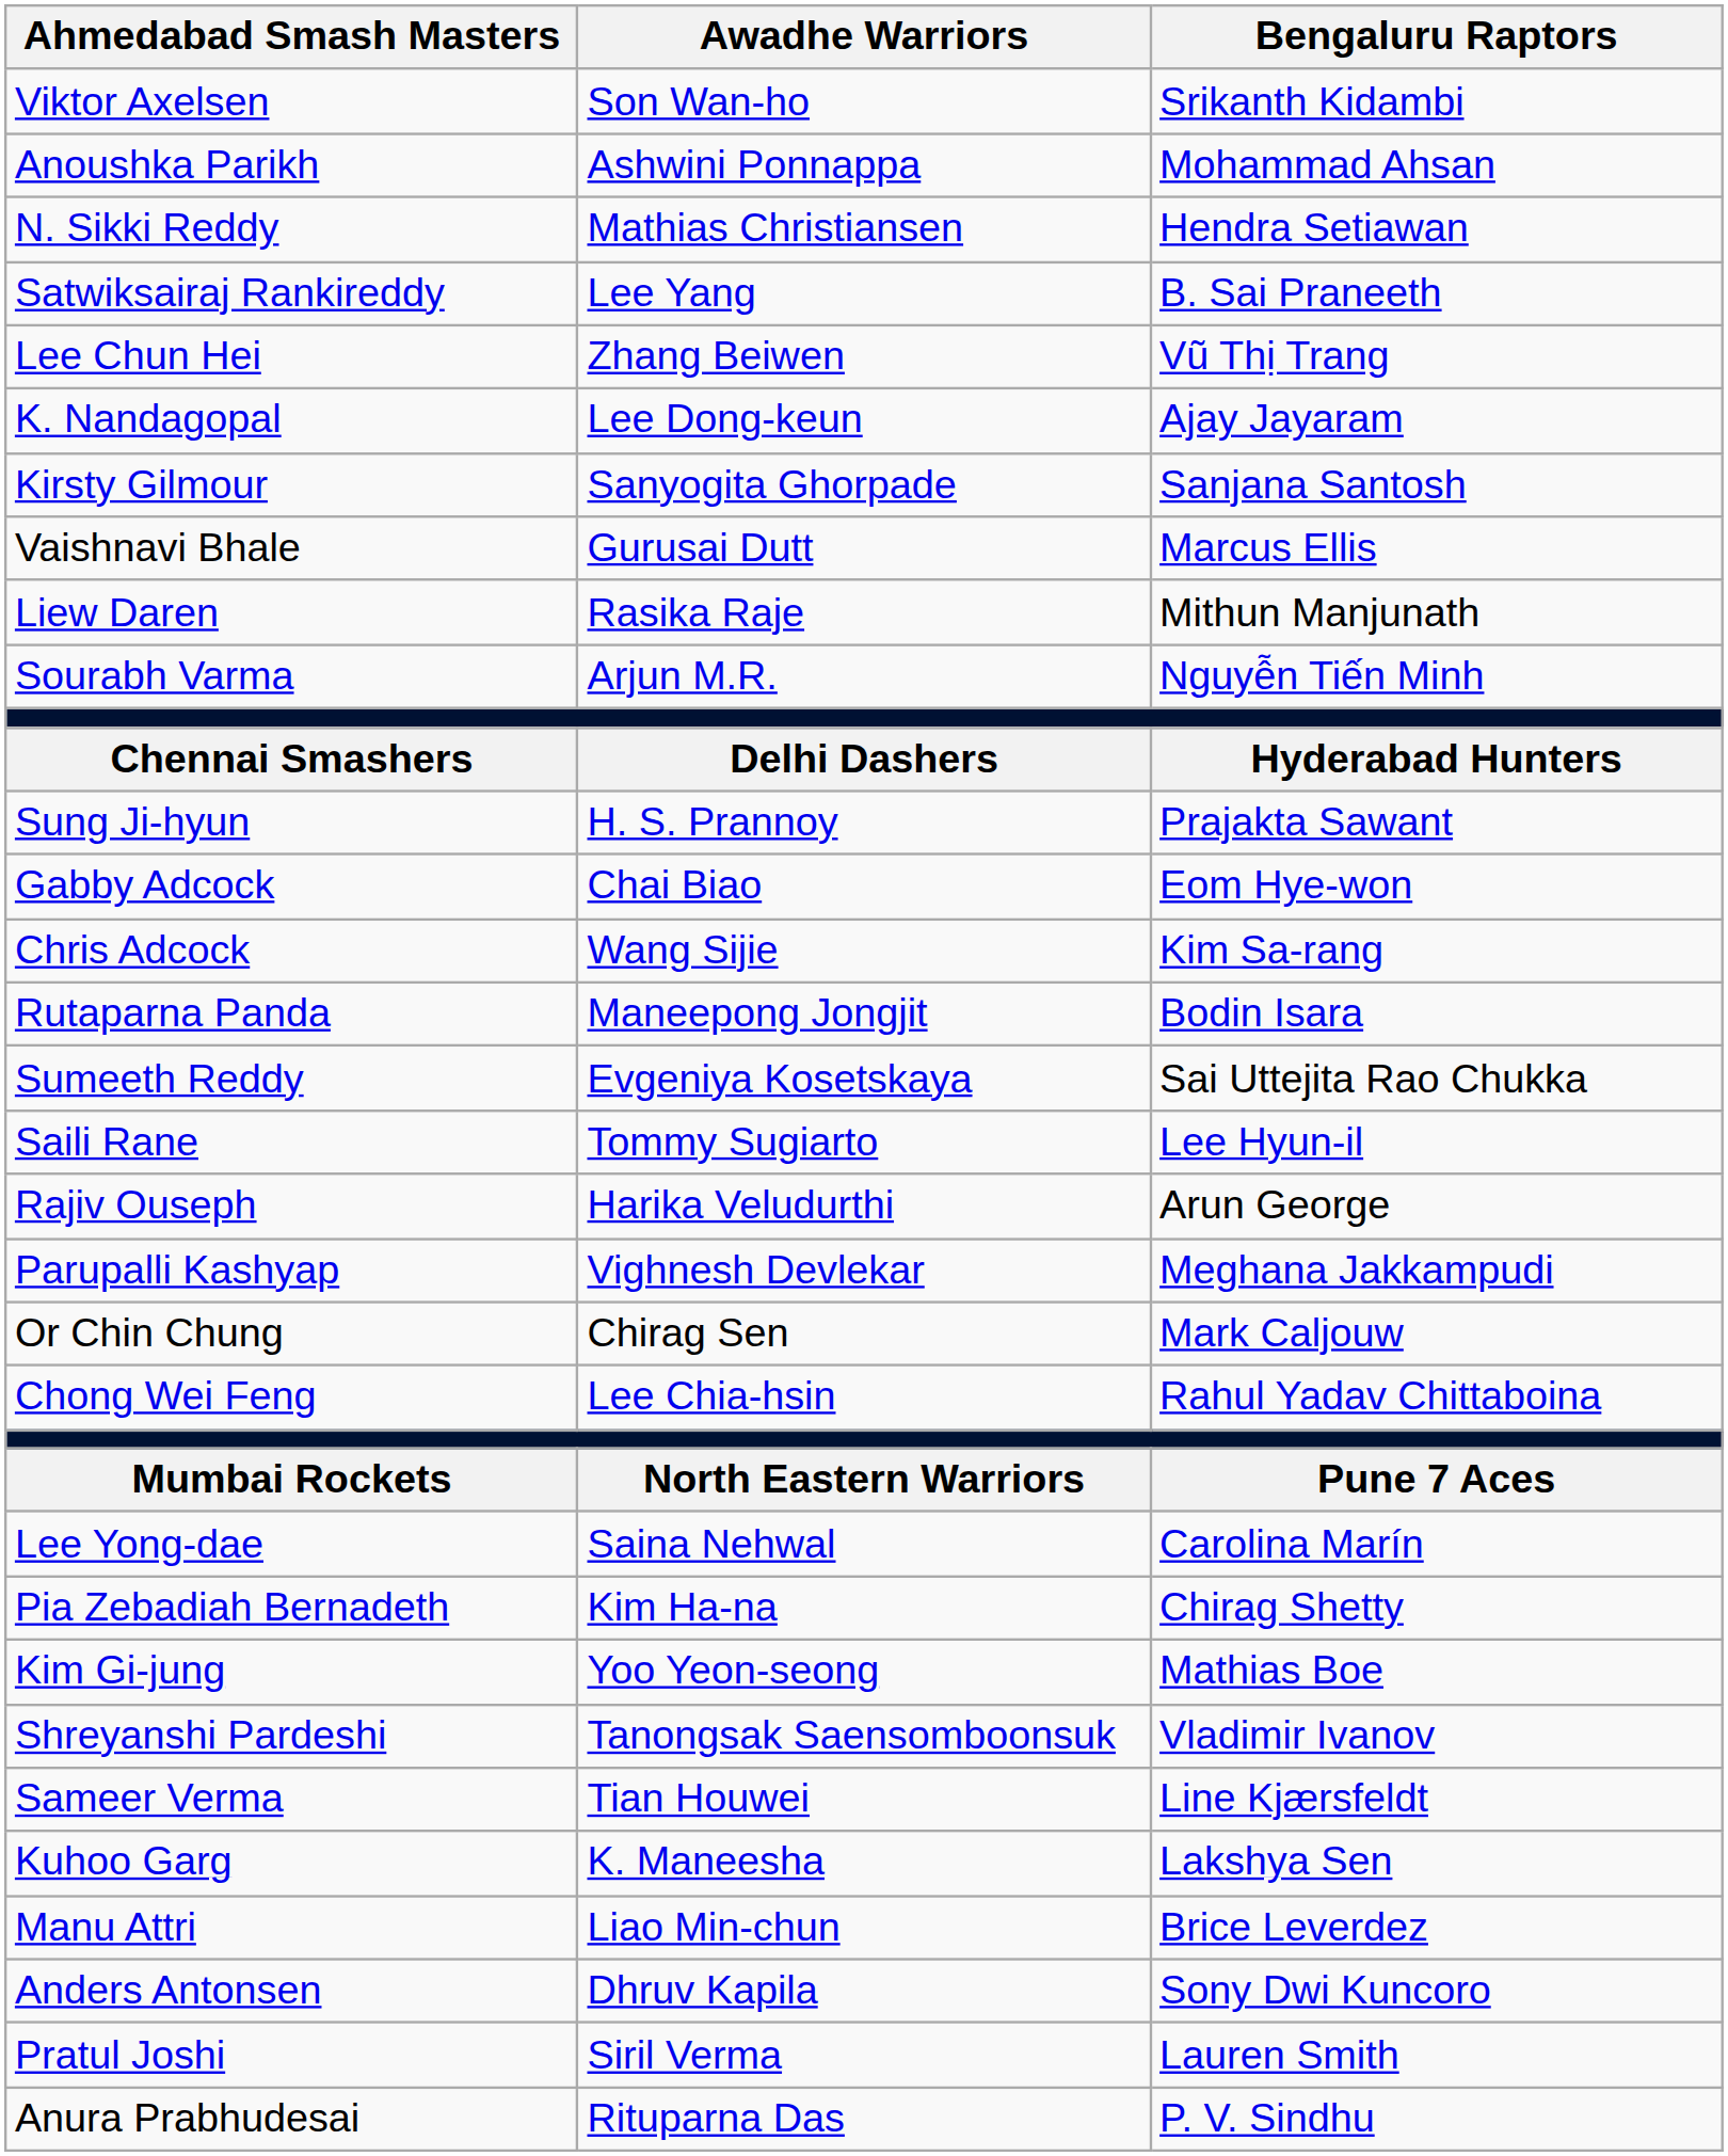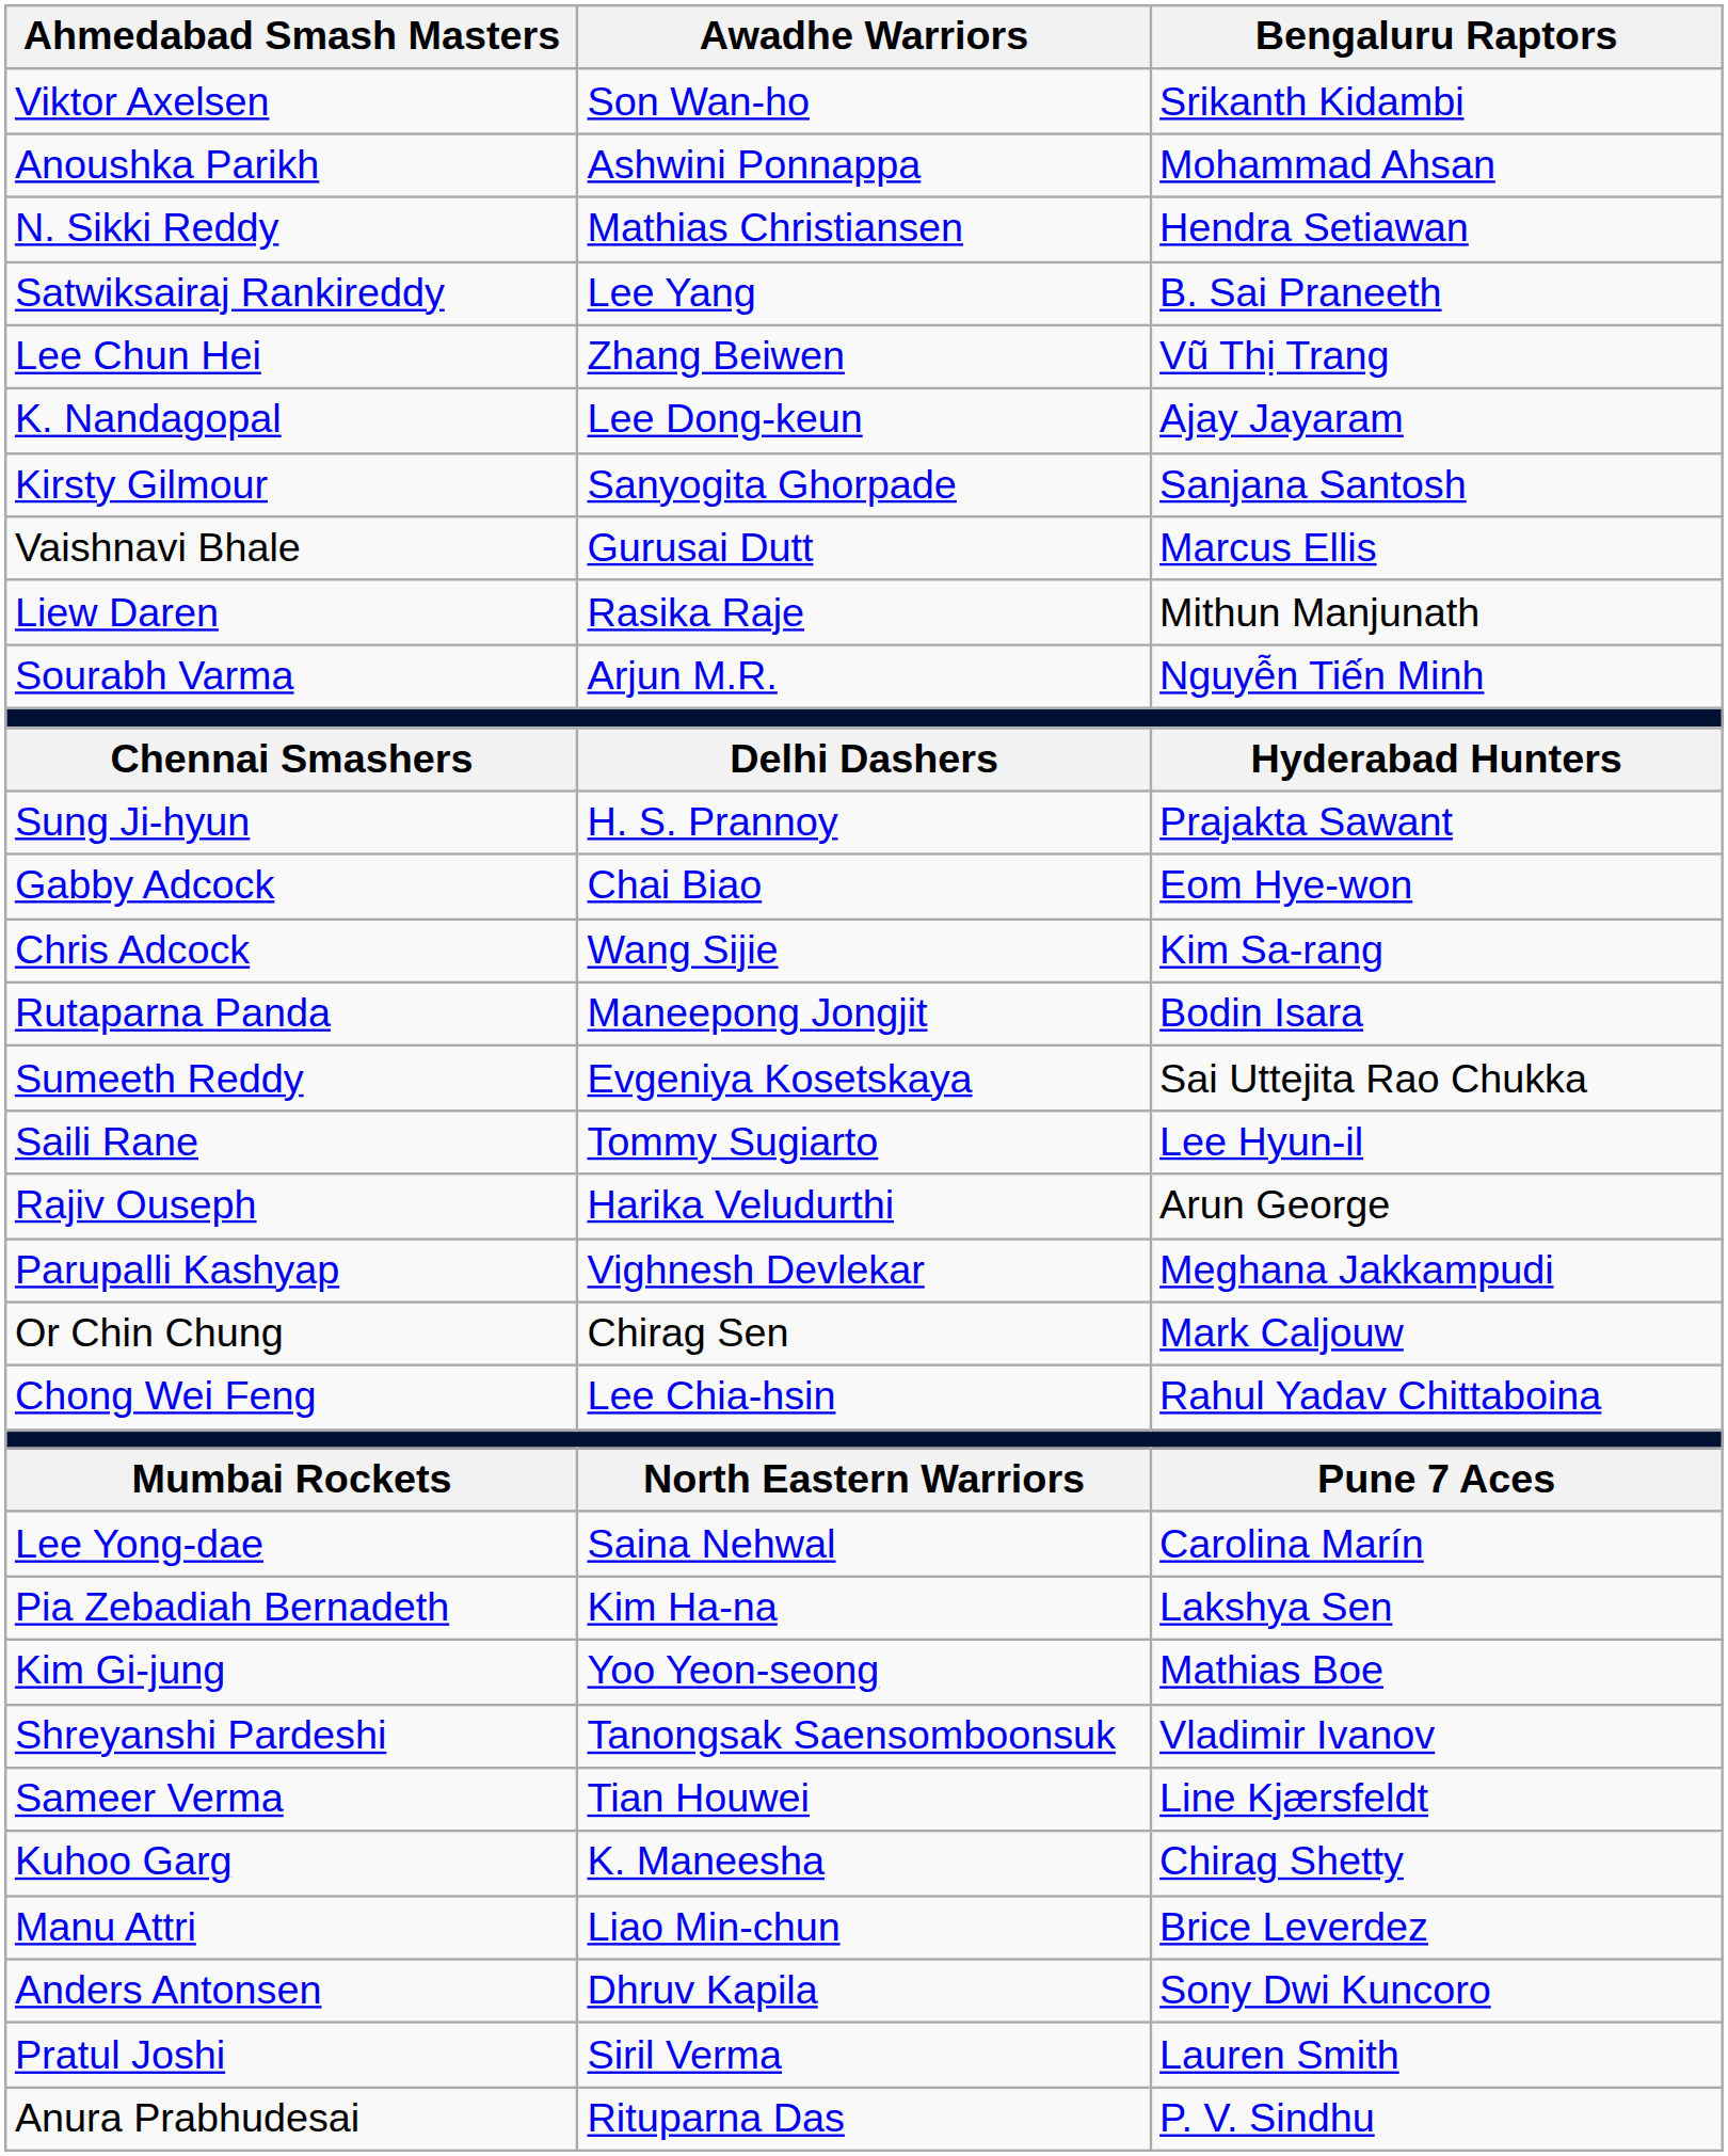Pia Zebadiah Bernadeth | Bengaluru Raptors: Chirag Shetty -> Lakshya Sen
Kuhoo Garg | Bengaluru Raptors: Lakshya Sen -> Chirag Shetty
